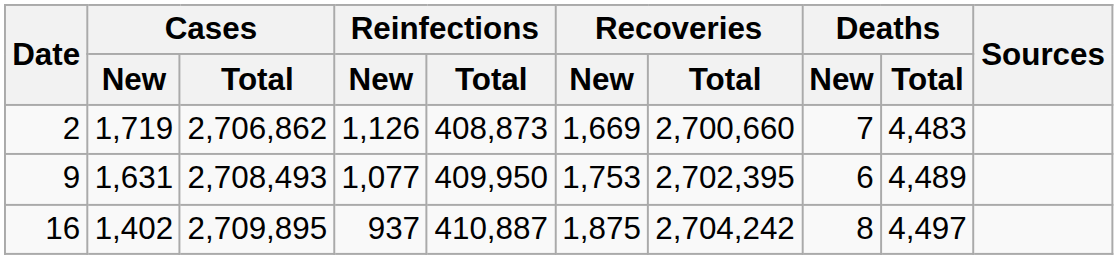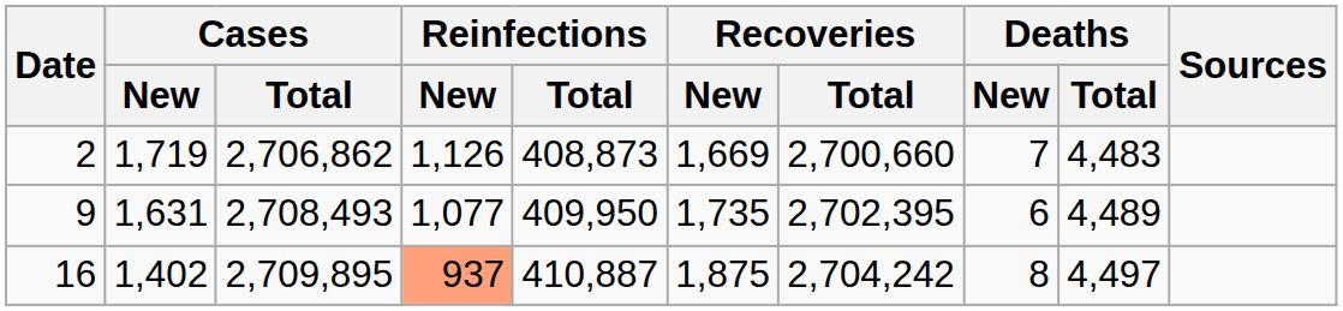9 | Recoveries / New: 1,753 -> 1,735
16 | Reinfections / New: no background -> lightsalmon background
